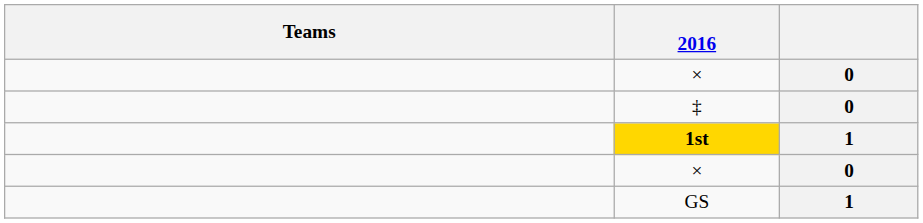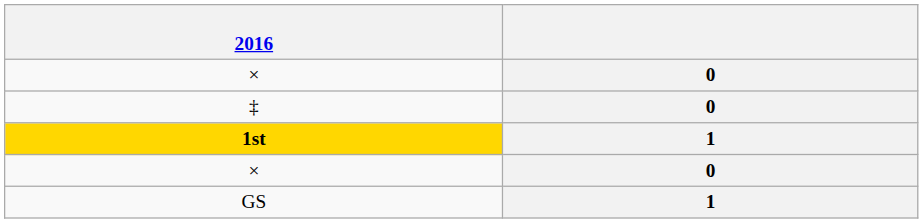- column: Teams
